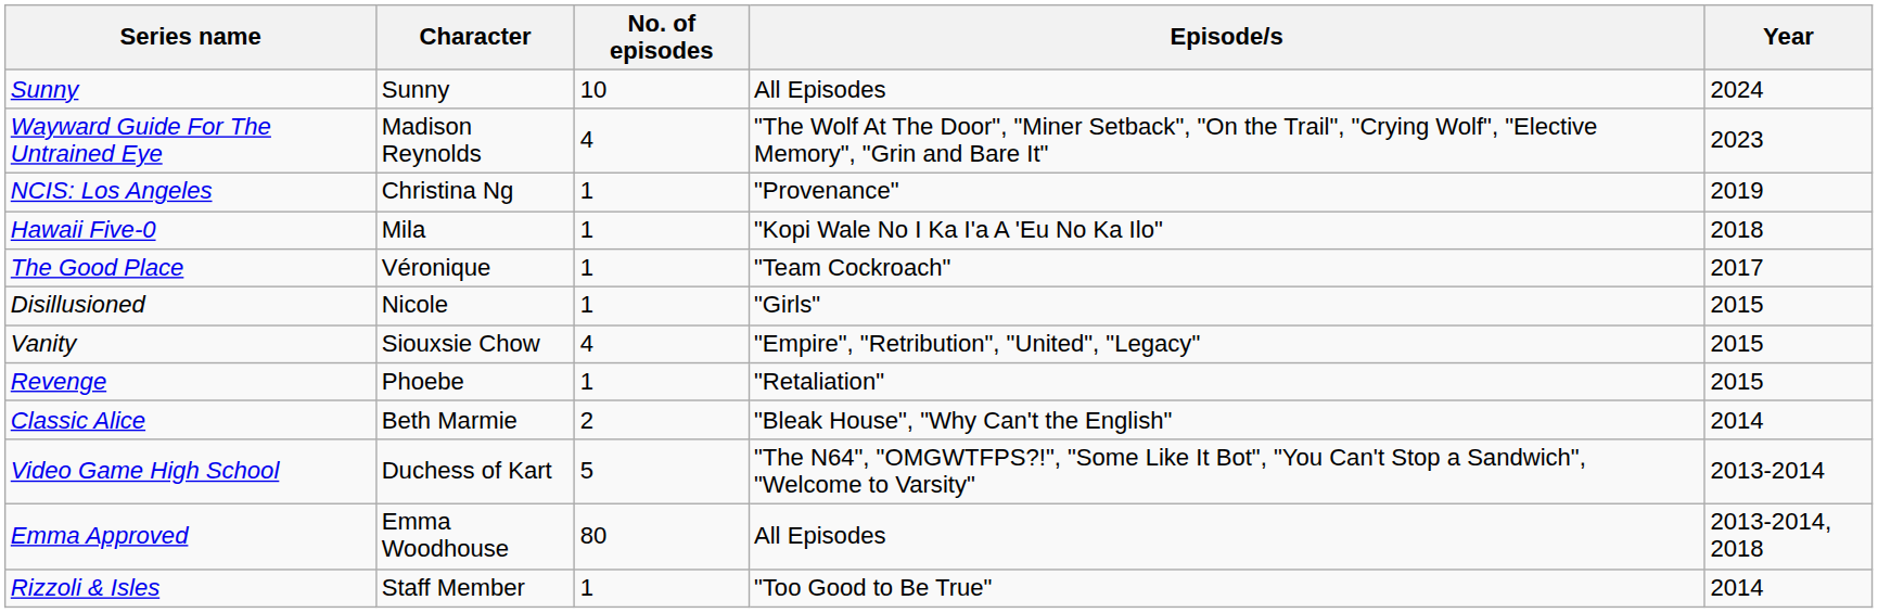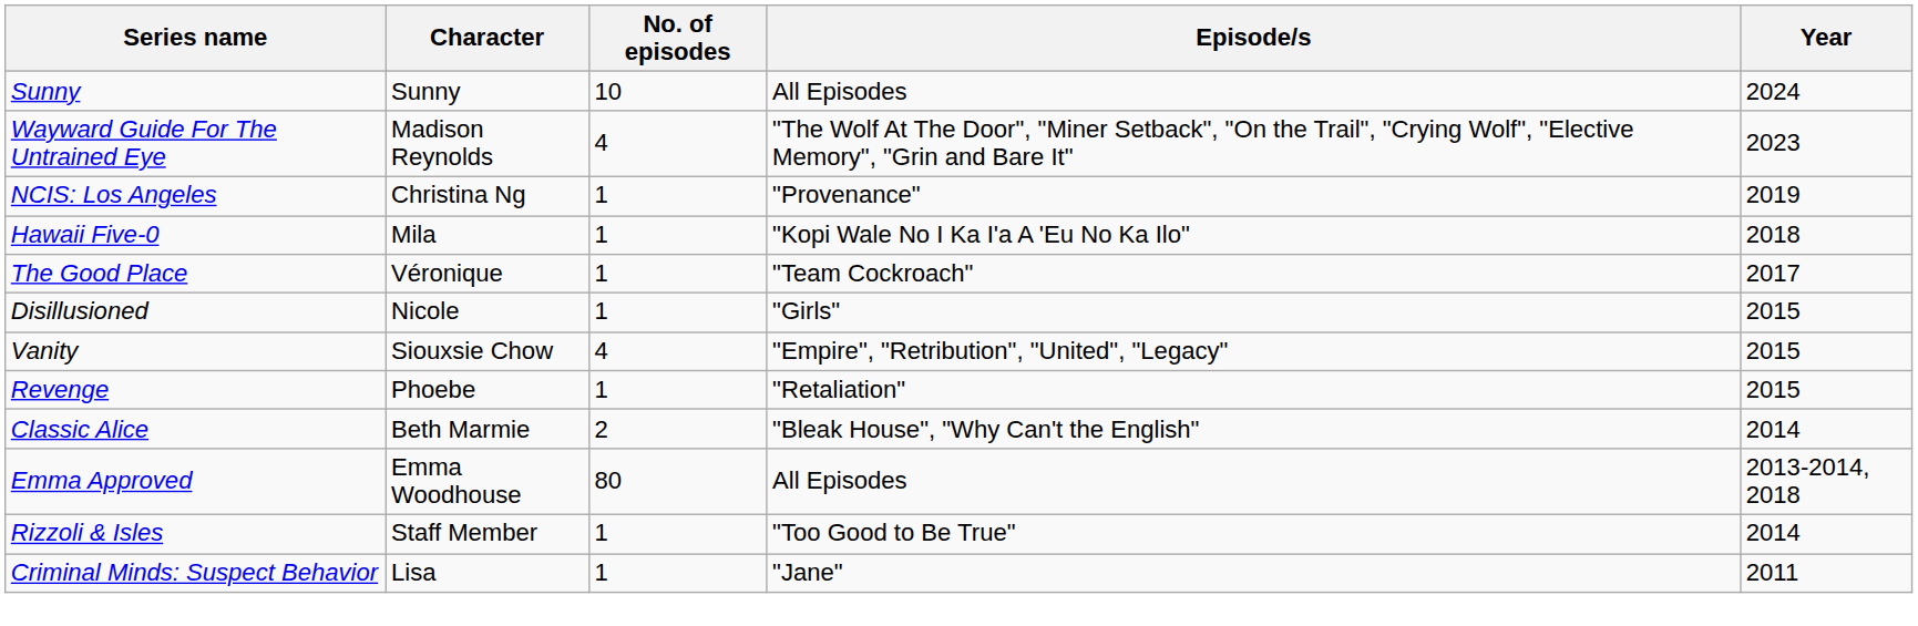- row: Video Game High School | Duchess of Kart | 5 | "The N64", "OMGWTFPS?!", "Some Like It Bot", "You Can't Stop a Sandwich", "Welcome to Varsity" | 2013-2014
+ row: Criminal Minds: Suspect Behavior | Lisa | 1 | "Jane" | 2011
